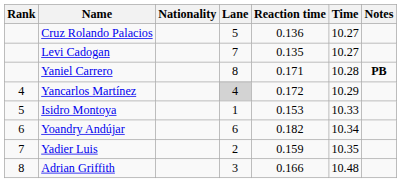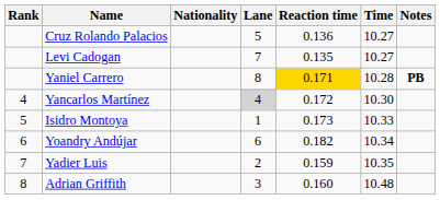Yaniel Carrero | Reaction time: no background -> gold background
Yancarlos Martínez | Time: 10.29 -> 10.30
Isidro Montoya | Reaction time: 0.153 -> 0.173
Adrian Griffith | Reaction time: 0.166 -> 0.160
